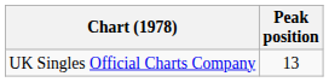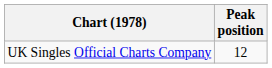UK Singles Official Charts Company | Peak position: 13 -> 12
